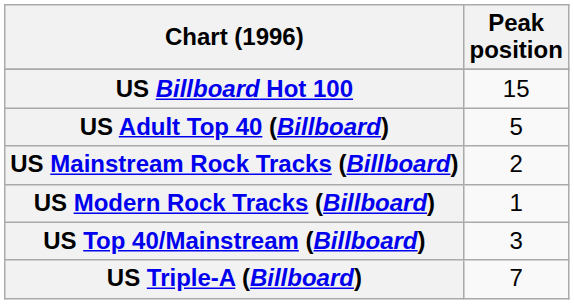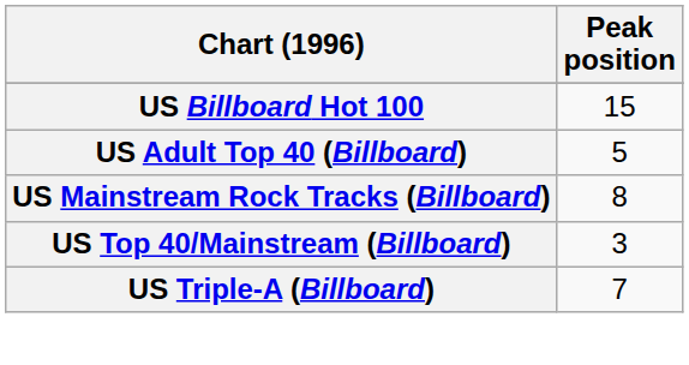US Mainstream Rock Tracks (Billboard) | Peak position: 2 -> 8
- row: US Modern Rock Tracks (Billboard) | 1
